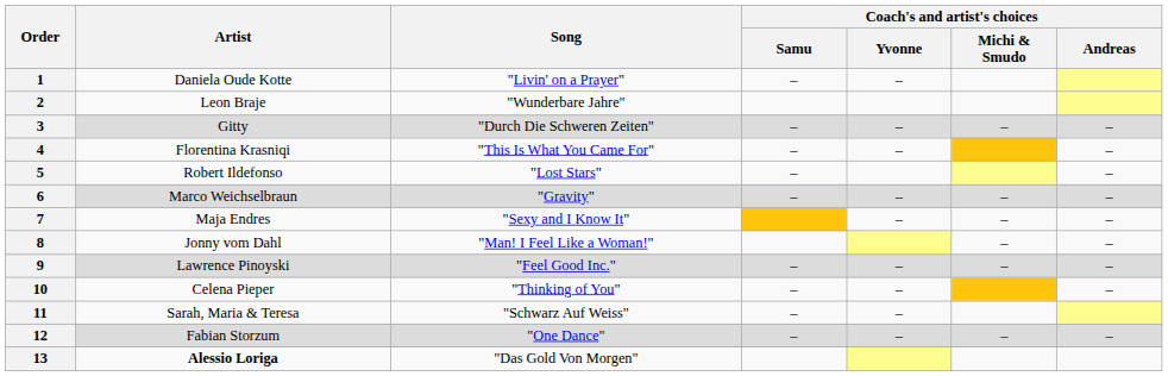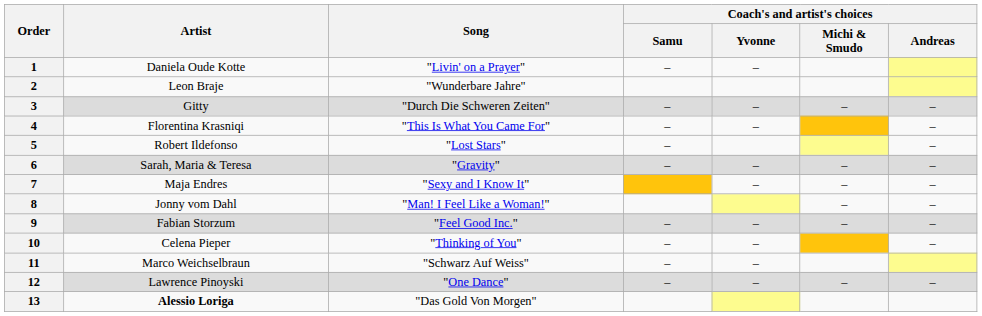6 | Artist: Marco Weichselbraun -> Sarah, Maria & Teresa
9 | Artist: Lawrence Pinoyski -> Fabian Storzum
11 | Artist: Sarah, Maria & Teresa -> Marco Weichselbraun
12 | Artist: Fabian Storzum -> Lawrence Pinoyski
